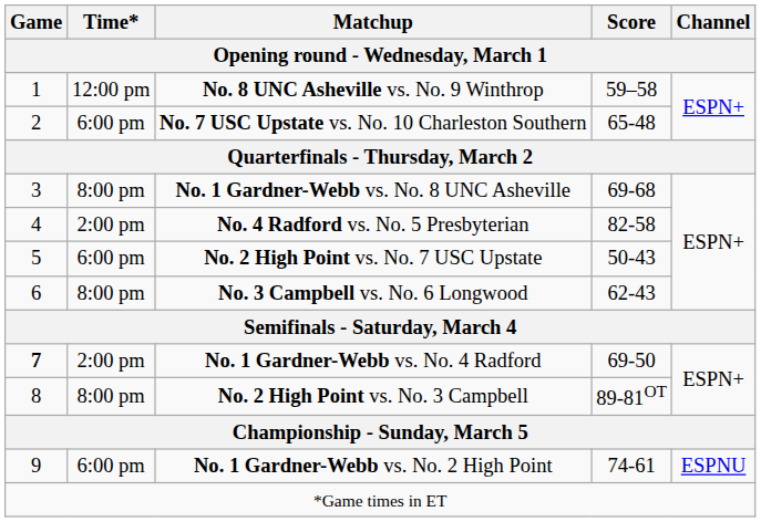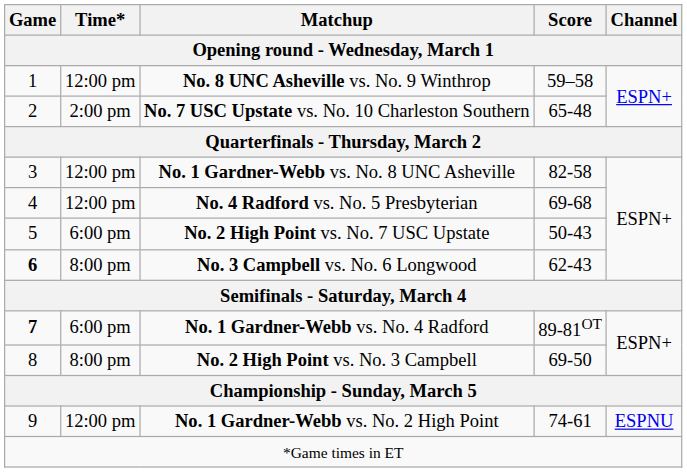No. 7 USC Upstate vs. No. 10 Charleston Southern | Time*: 6:00 pm -> 2:00 pm
No. 1 Gardner-Webb vs. No. 8 UNC Asheville | Time*: 8:00 pm -> 12:00 pm
No. 1 Gardner-Webb vs. No. 8 UNC Asheville | Score: 69-68 -> 82-58
No. 4 Radford vs. No. 5 Presbyterian | Time*: 2:00 pm -> 12:00 pm
No. 4 Radford vs. No. 5 Presbyterian | Score: 82-58 -> 69-68
No. 3 Campbell vs. No. 6 Longwood | Game: normal -> bold
No. 1 Gardner-Webb vs. No. 4 Radford | Time*: 2:00 pm -> 6:00 pm
No. 1 Gardner-Webb vs. No. 4 Radford | Score: 69-50 -> 89-81OT
No. 2 High Point vs. No. 3 Campbell | Score: 89-81OT -> 69-50
No. 1 Gardner-Webb vs. No. 2 High Point | Time*: 6:00 pm -> 12:00 pm
